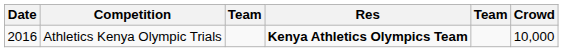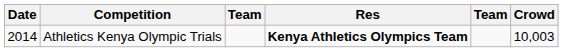Athletics Kenya Olympic Trials | Date: 2016 -> 2014
Athletics Kenya Olympic Trials | Crowd: 10,000 -> 10,003
